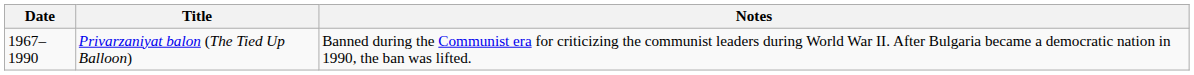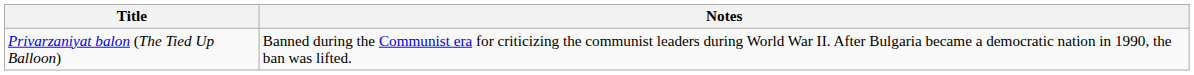- column: Date | 1967–1990
